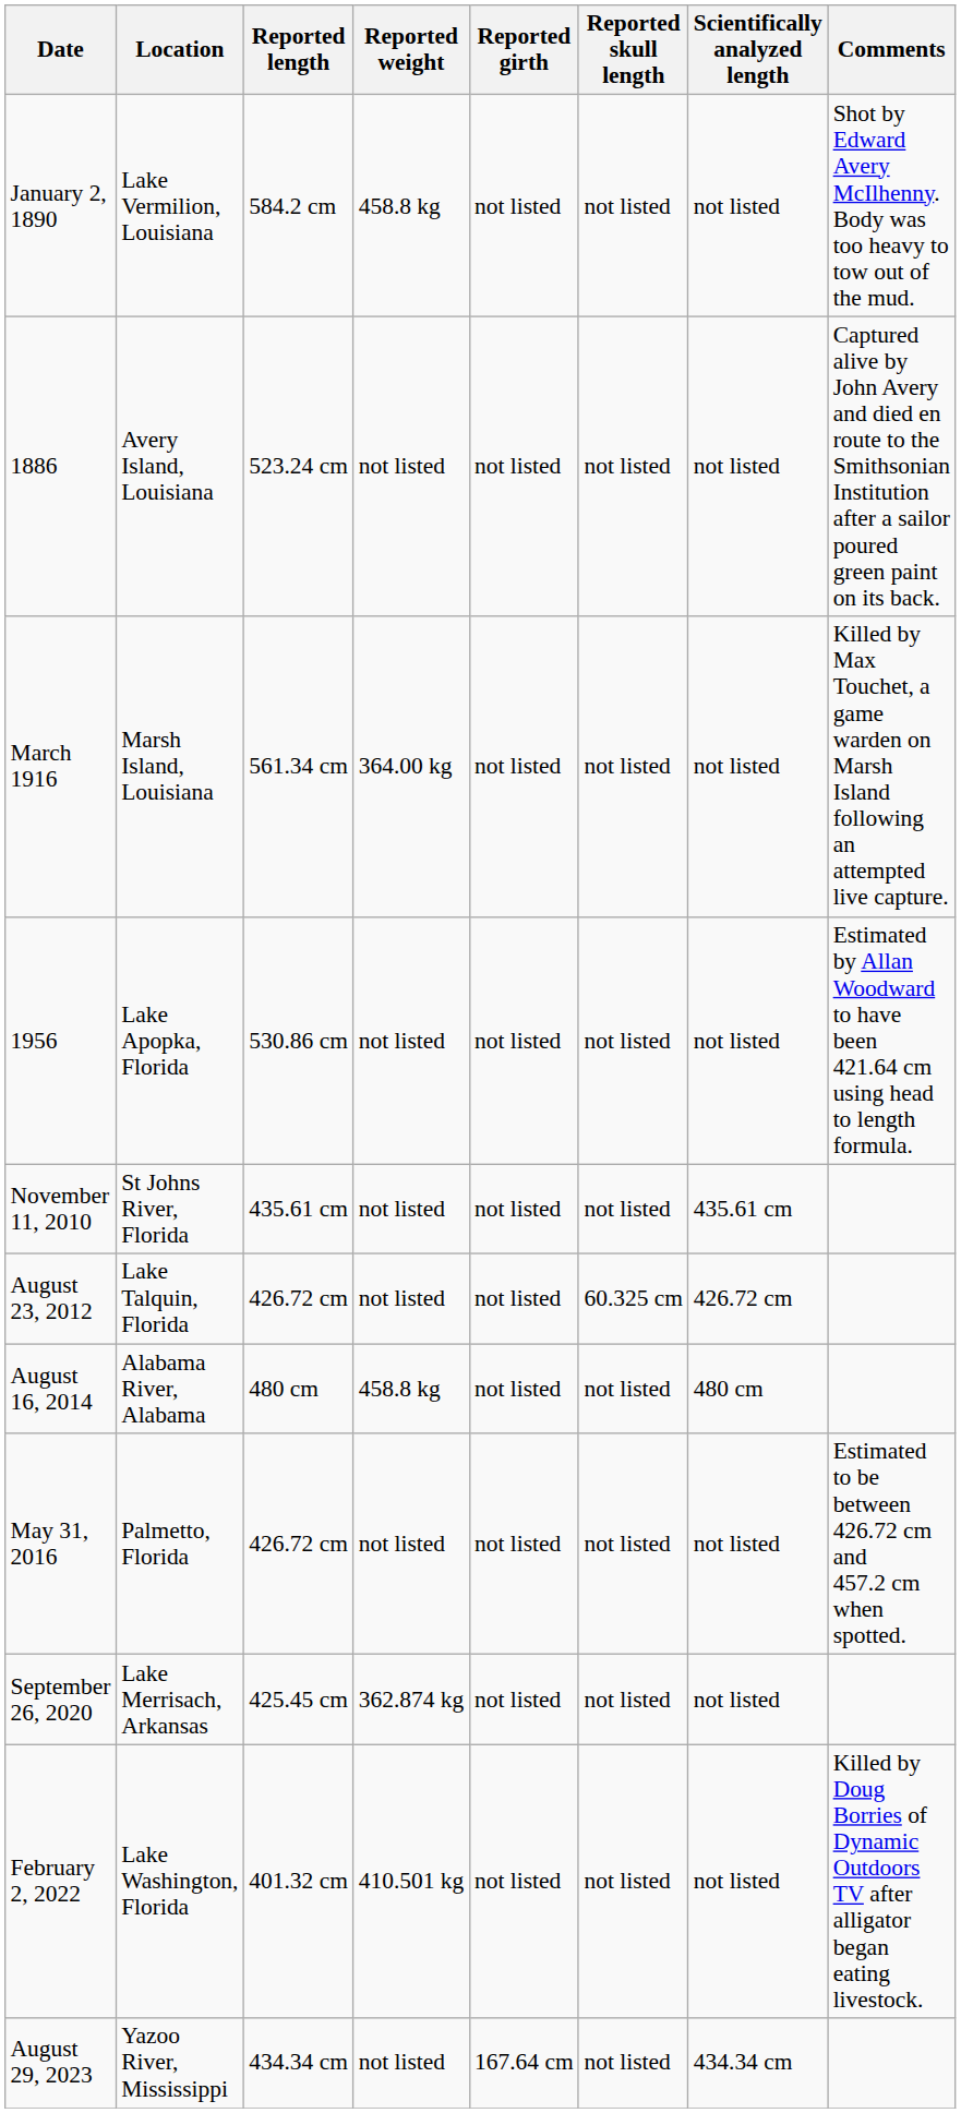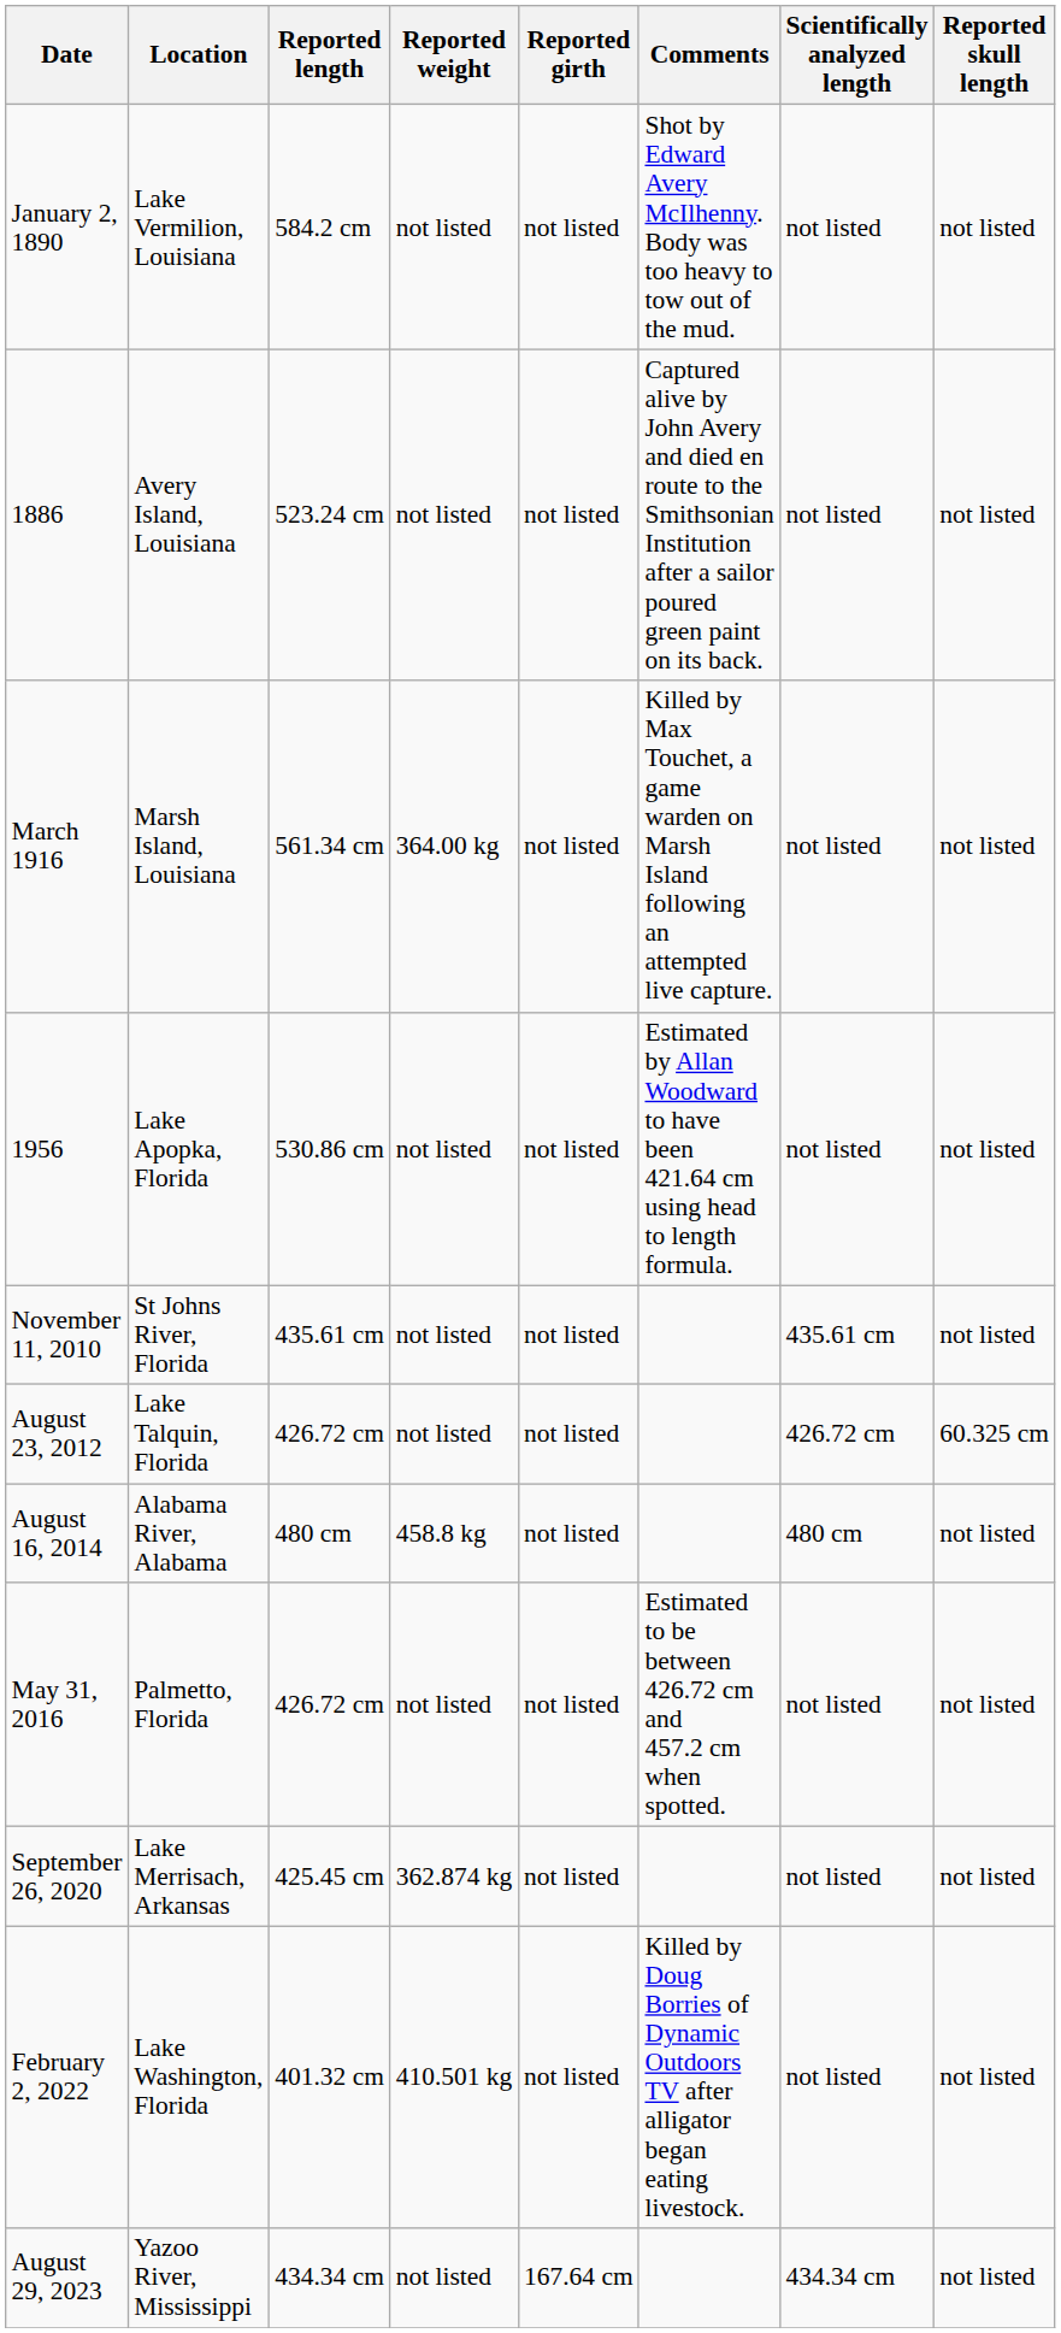columns swapped: Reported skull length <-> Comments
January 2, 1890 | Reported weight: 458.8 kg -> not listed
